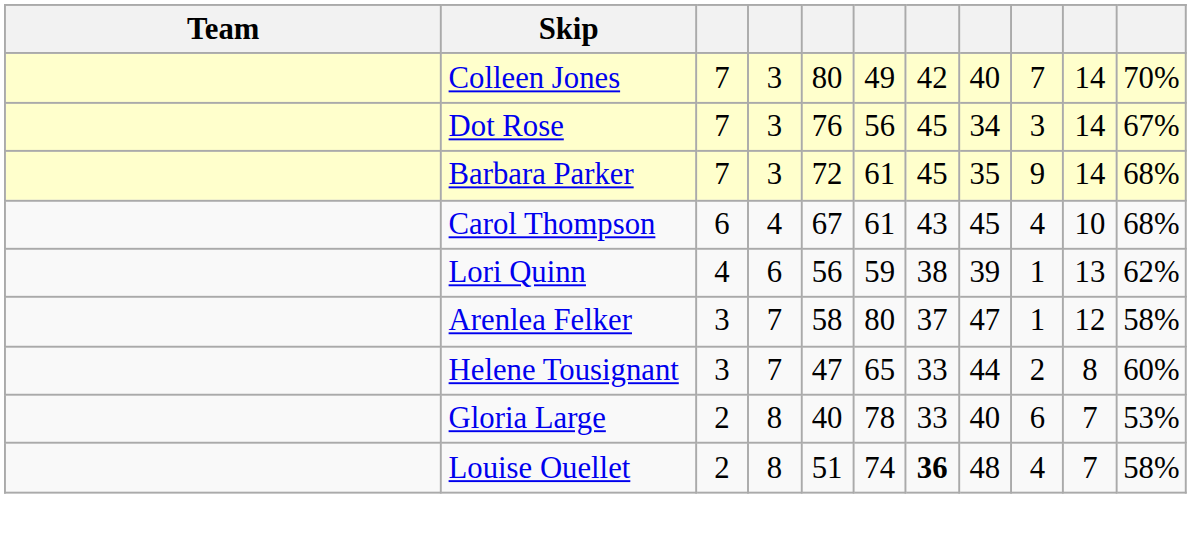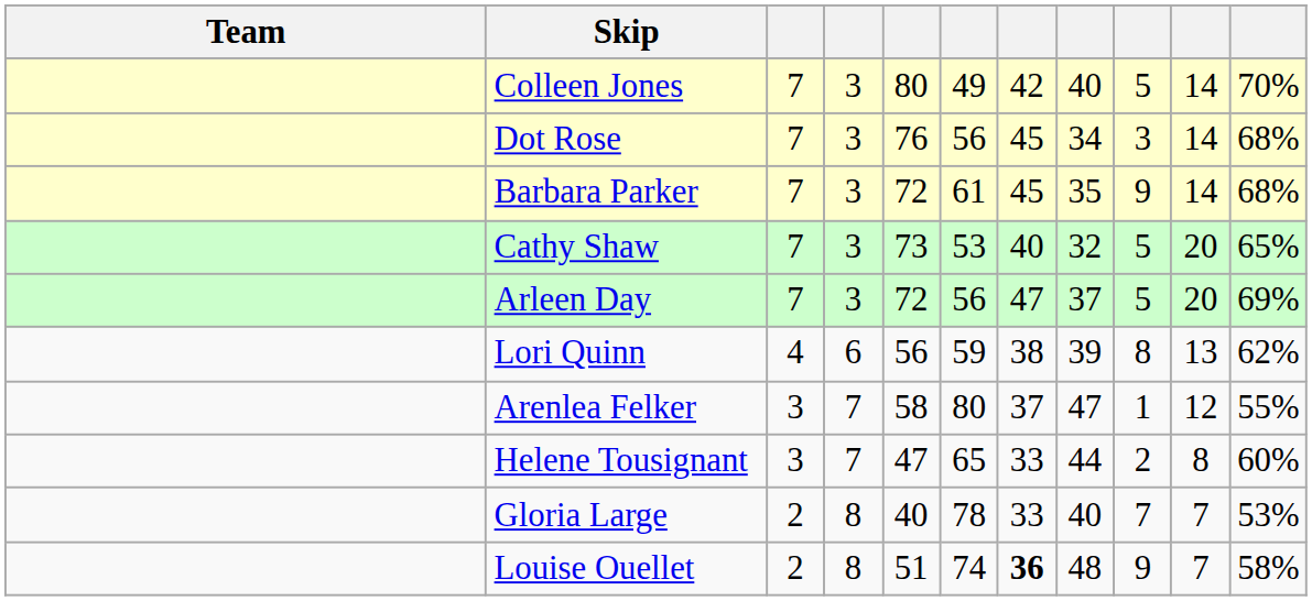Colleen Jones | column 9: 7 -> 5
Dot Rose | column 11: 67% -> 68%
+ row: Cathy Shaw | 7 | 3 | 73 | 53 | 40 | 32 | 5 | 20 | 65%
+ row: Arleen Day | 7 | 3 | 72 | 56 | 47 | 37 | 5 | 20 | 69%
- row: Carol Thompson | 6 | 4 | 67 | 61 | 43 | 45 | 4 | 10 | 68%
Lori Quinn | column 9: 1 -> 8
Arenlea Felker | column 11: 58% -> 55%
Gloria Large | column 9: 6 -> 7
Louise Ouellet | column 9: 4 -> 9
